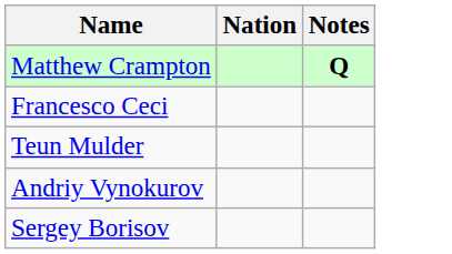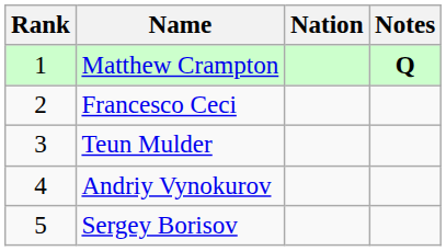+ column: Rank | 1 | 2 | 3 | 4 | 5
